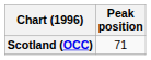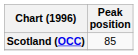Scotland (OCC) | Peak position: 71 -> 85
